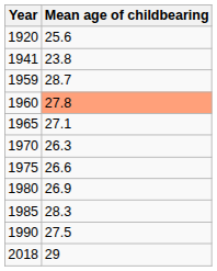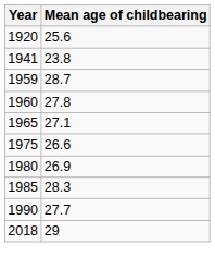1960 | Mean age of childbearing: lightsalmon background -> no background
- row: 1970 | 26.3
1990 | Mean age of childbearing: 27.5 -> 27.7
